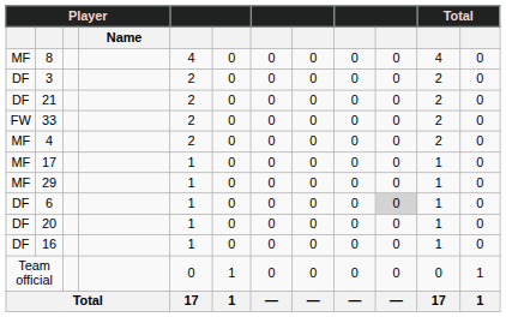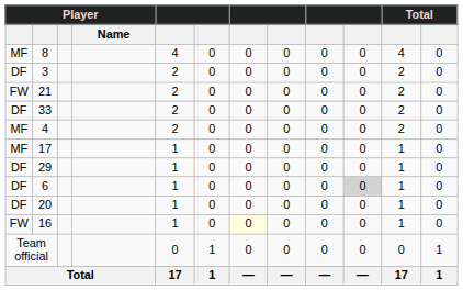21 | column 1: DF -> FW
33 | column 1: FW -> DF
29 | column 1: MF -> DF
16 | column 1: DF -> FW
16 | column 7: no background -> lightyellow background
